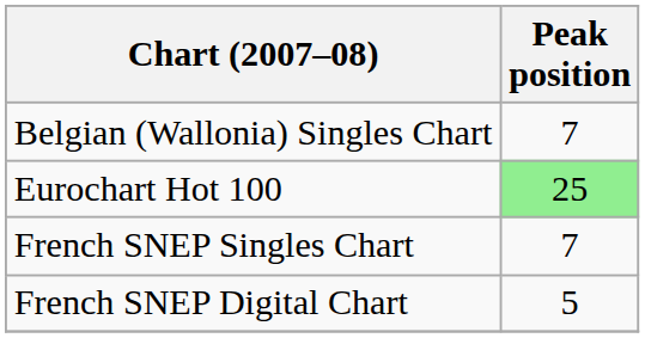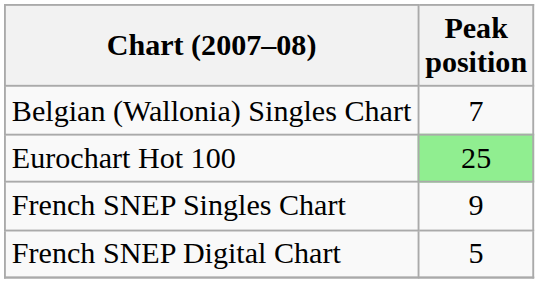French SNEP Singles Chart | Peak position: 7 -> 9
